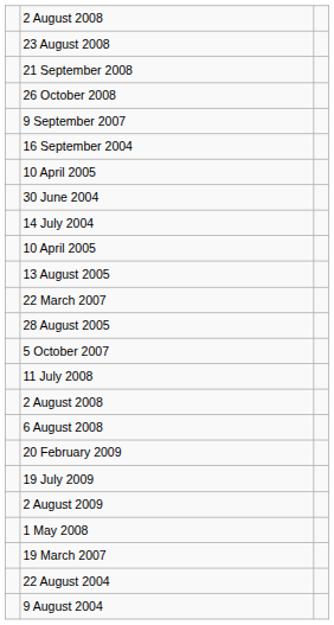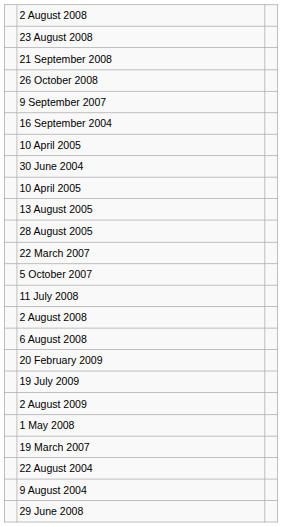- row: 14 July 2004
rows swapped: 28 August 2005 <-> 22 March 2007
+ row: 29 June 2008
